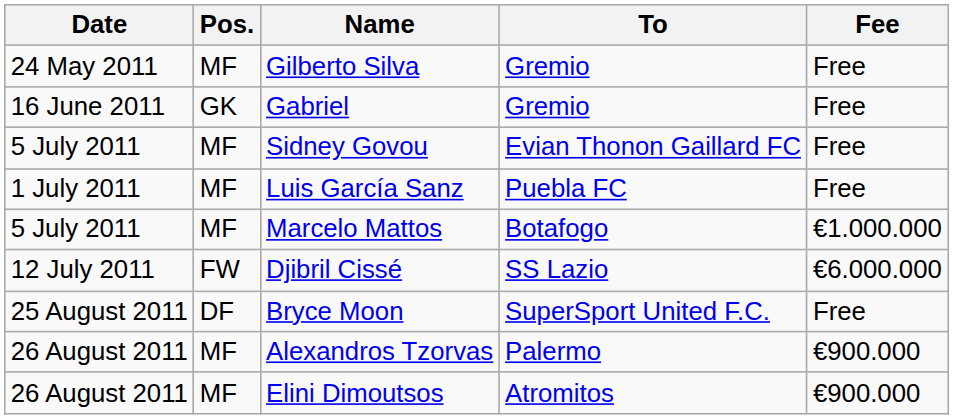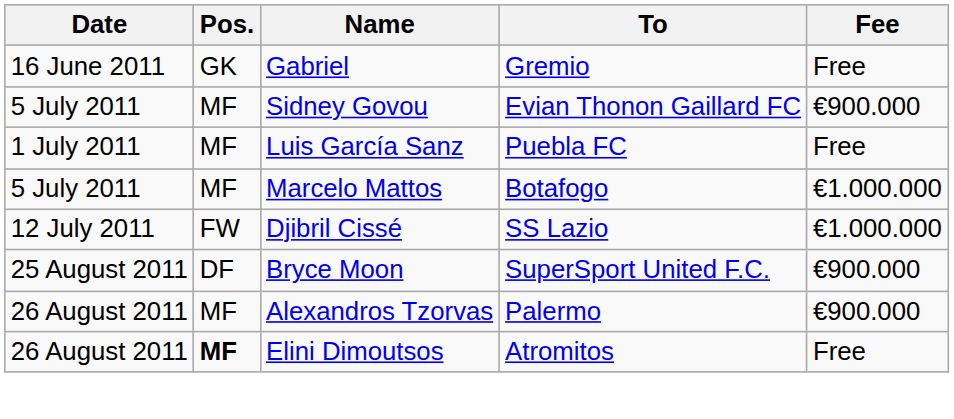- row: 24 May 2011 | MF | Gilberto Silva | Gremio | Free
Sidney Govou | Fee: Free -> €900.000
Djibril Cissé | Fee: €6.000.000 -> €1.000.000
Bryce Moon | Fee: Free -> €900.000
Elini Dimoutsos | Pos.: normal -> bold
Elini Dimoutsos | Fee: €900.000 -> Free
